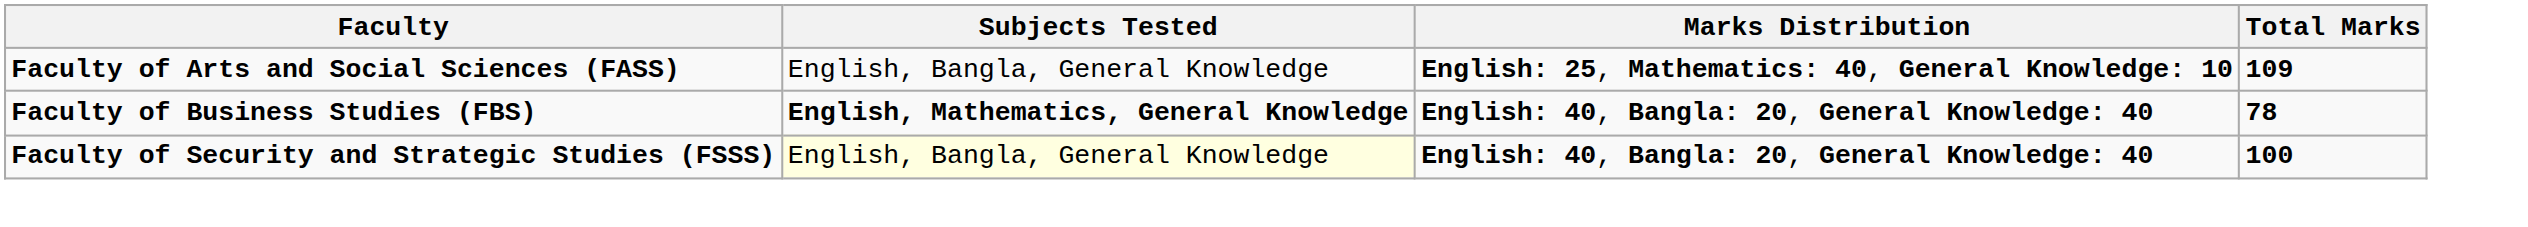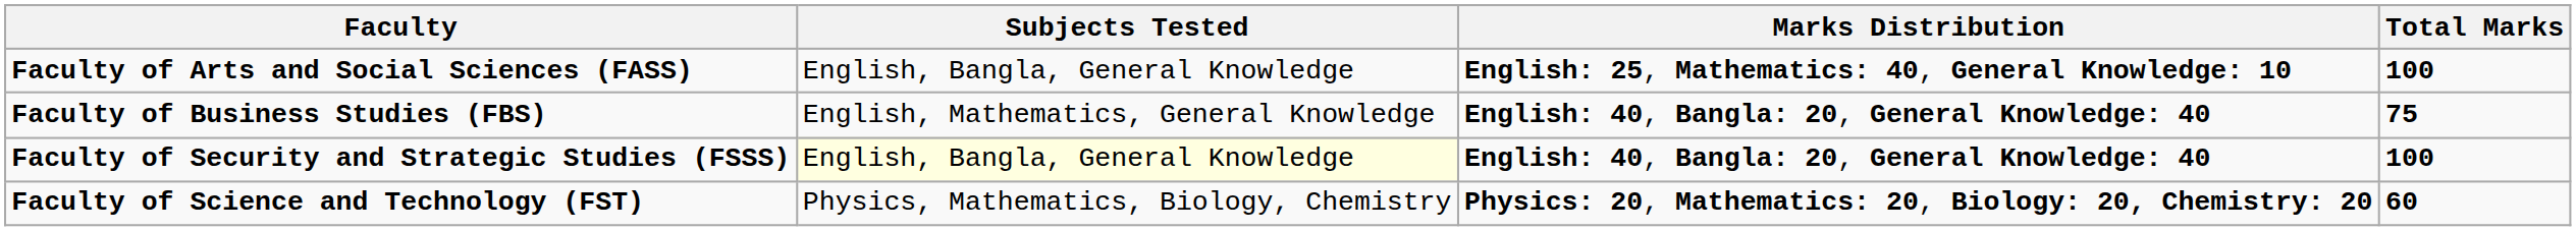Faculty of Arts and Social Sciences (FASS) | Total Marks: 109 -> 100
Faculty of Business Studies (FBS) | Subjects Tested: bold -> normal
Faculty of Business Studies (FBS) | Total Marks: 78 -> 75
+ row: Faculty of Science and Technology (FST) | Physics, Mathematics, Biology, Chemistry | Physics: 20, Mathematics: 20, Biology: 20, Chemistry: 20 | 60
